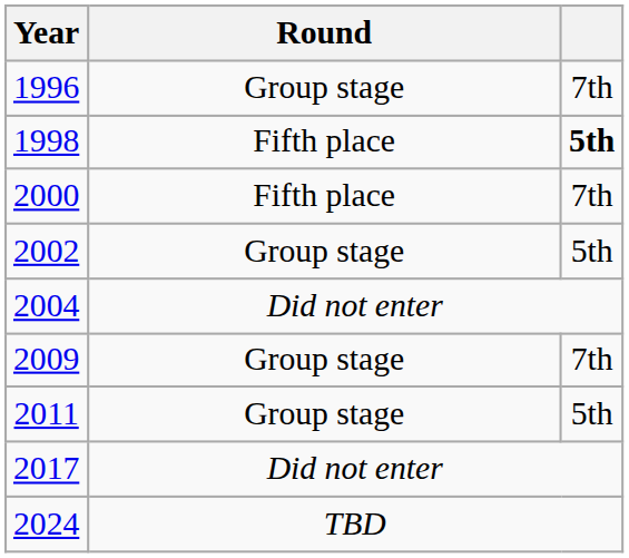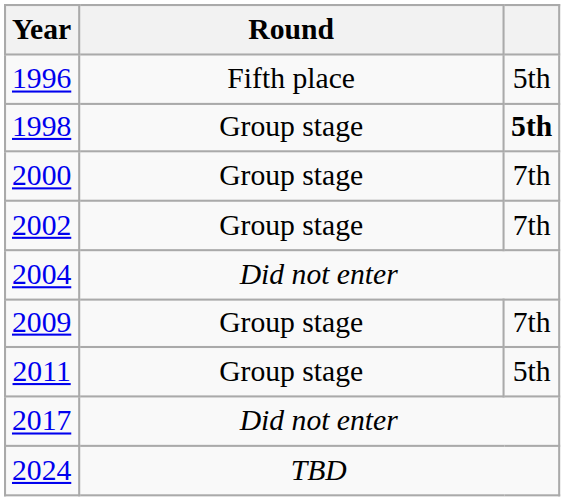1996 | Round: Group stage -> Fifth place
1996 | column 3: 7th -> 5th
1998 | Round: Fifth place -> Group stage
2000 | Round: Fifth place -> Group stage
2002 | column 3: 5th -> 7th
